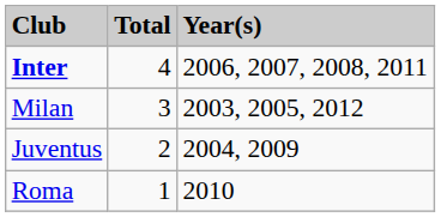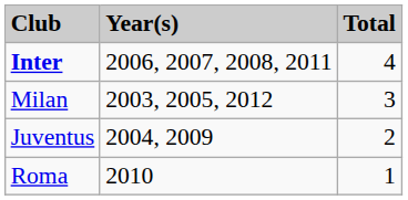columns swapped: Total <-> Year(s)
